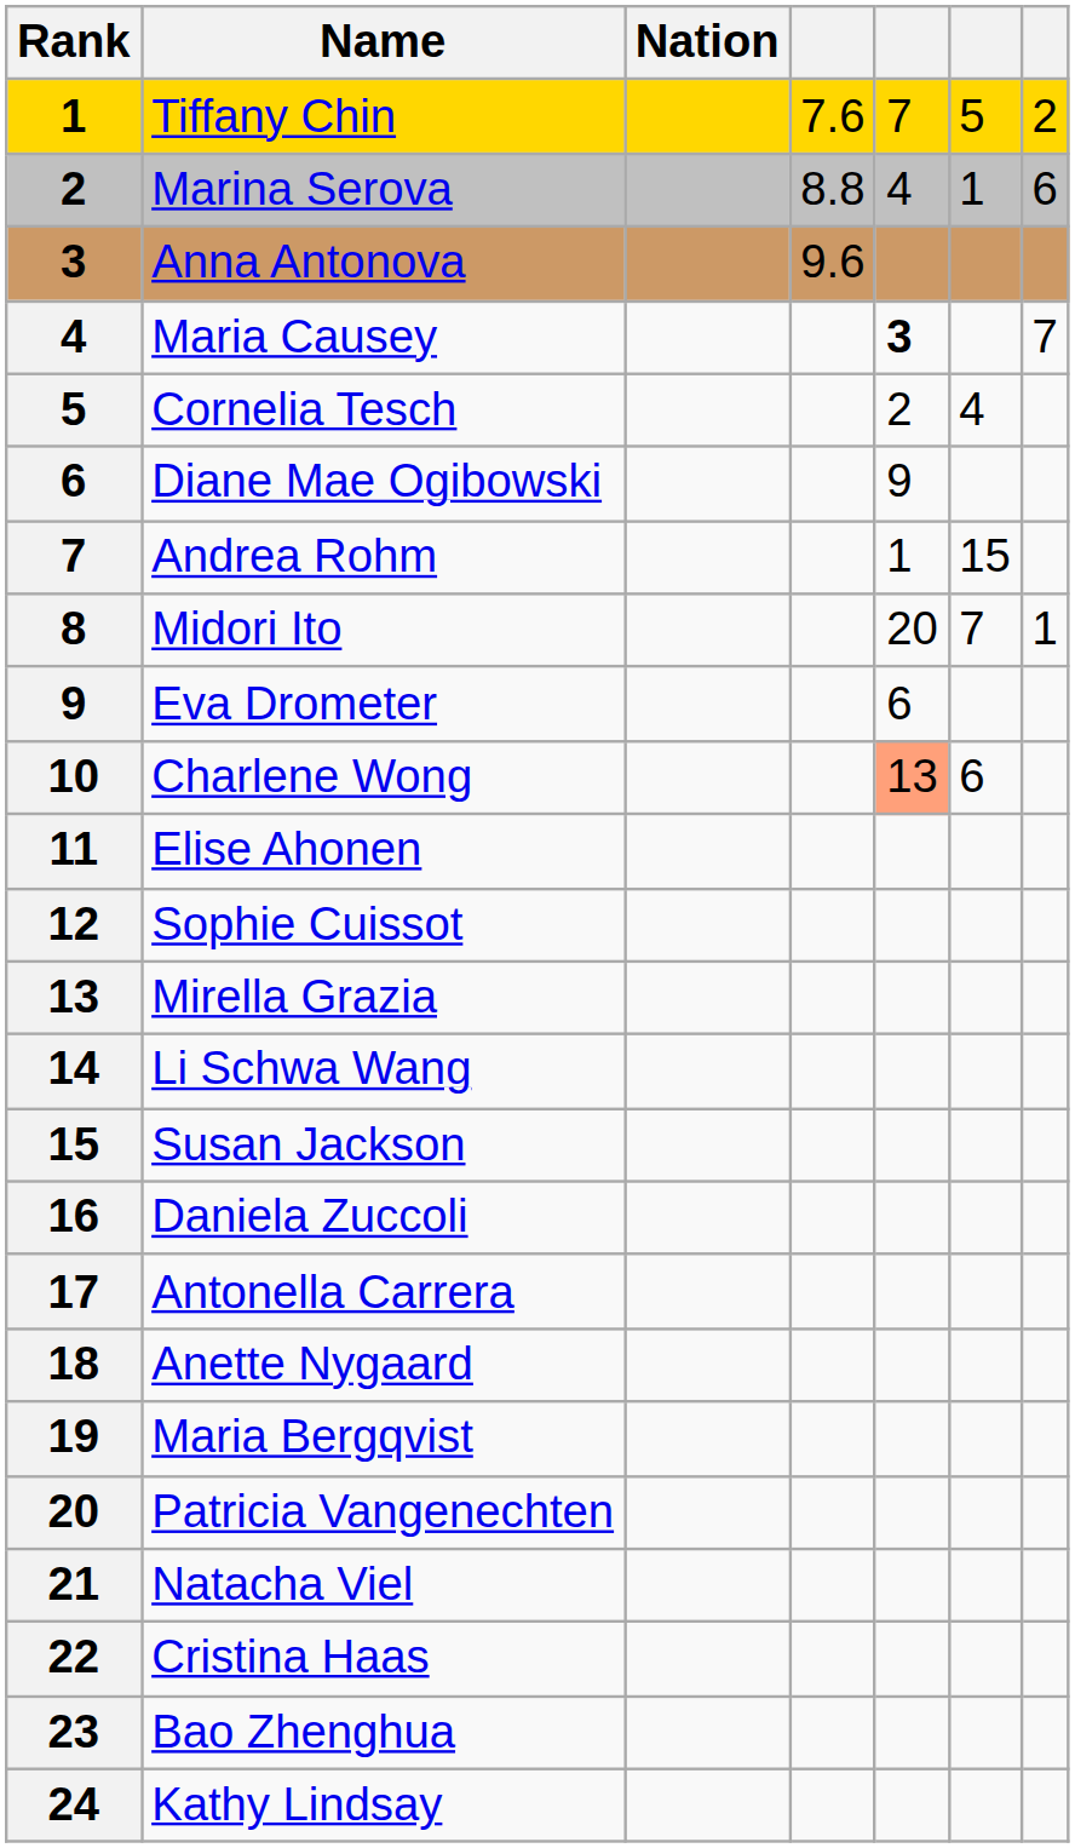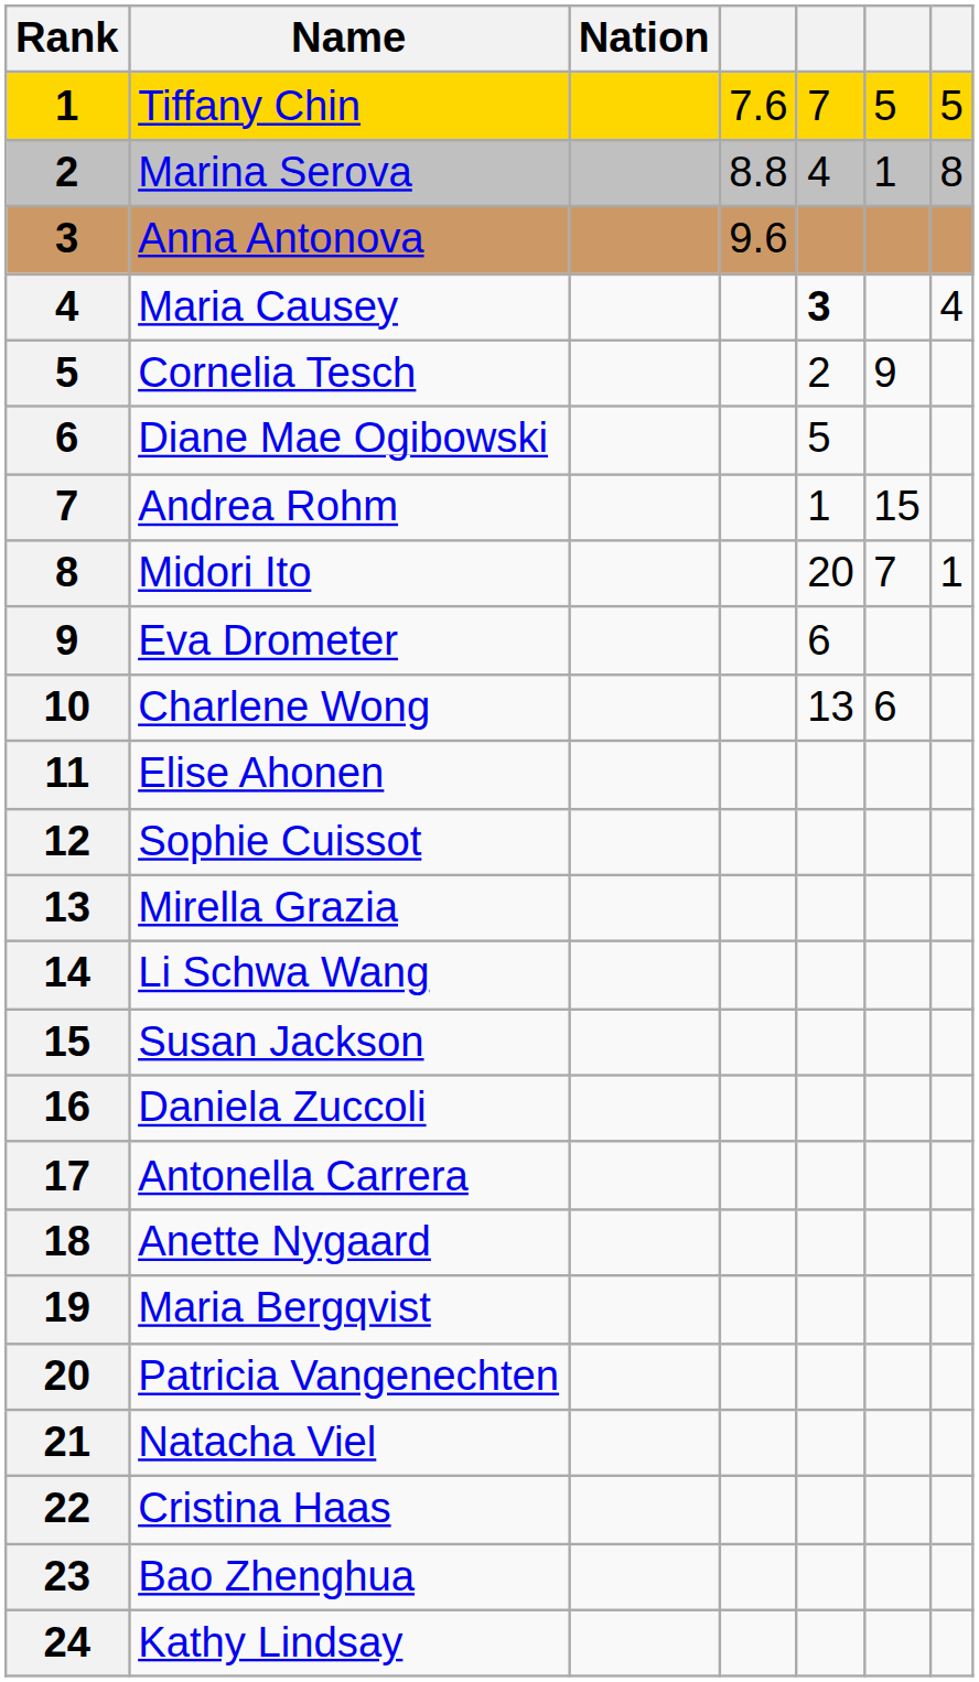Tiffany Chin | column 7: 2 -> 5
Marina Serova | column 7: 6 -> 8
Maria Causey | column 7: 7 -> 4
Cornelia Tesch | column 6: 4 -> 9
Diane Mae Ogibowski | column 5: 9 -> 5
Charlene Wong | column 5: lightsalmon background -> no background
